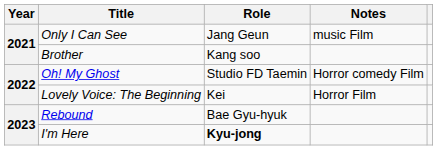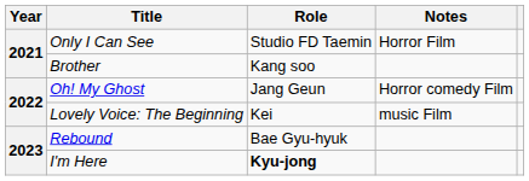Only I Can See | Role: Jang Geun -> Studio FD Taemin
Only I Can See | Notes: music Film -> Horror Film
Oh! My Ghost | Role: Studio FD Taemin -> Jang Geun
Lovely Voice: The Beginning | Notes: Horror Film -> music Film
